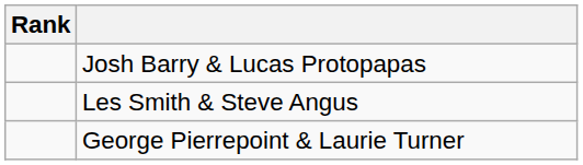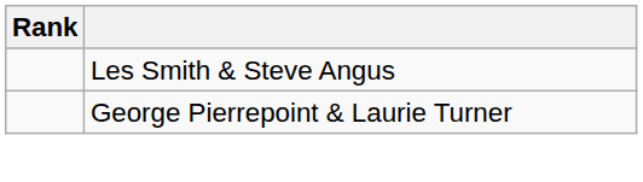- row: Josh Barry & Lucas Protopapas
